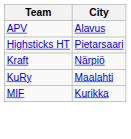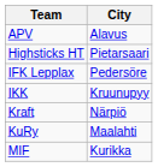+ row: IFK Lepplax | Pedersöre
+ row: IKK | Kruunupyy
